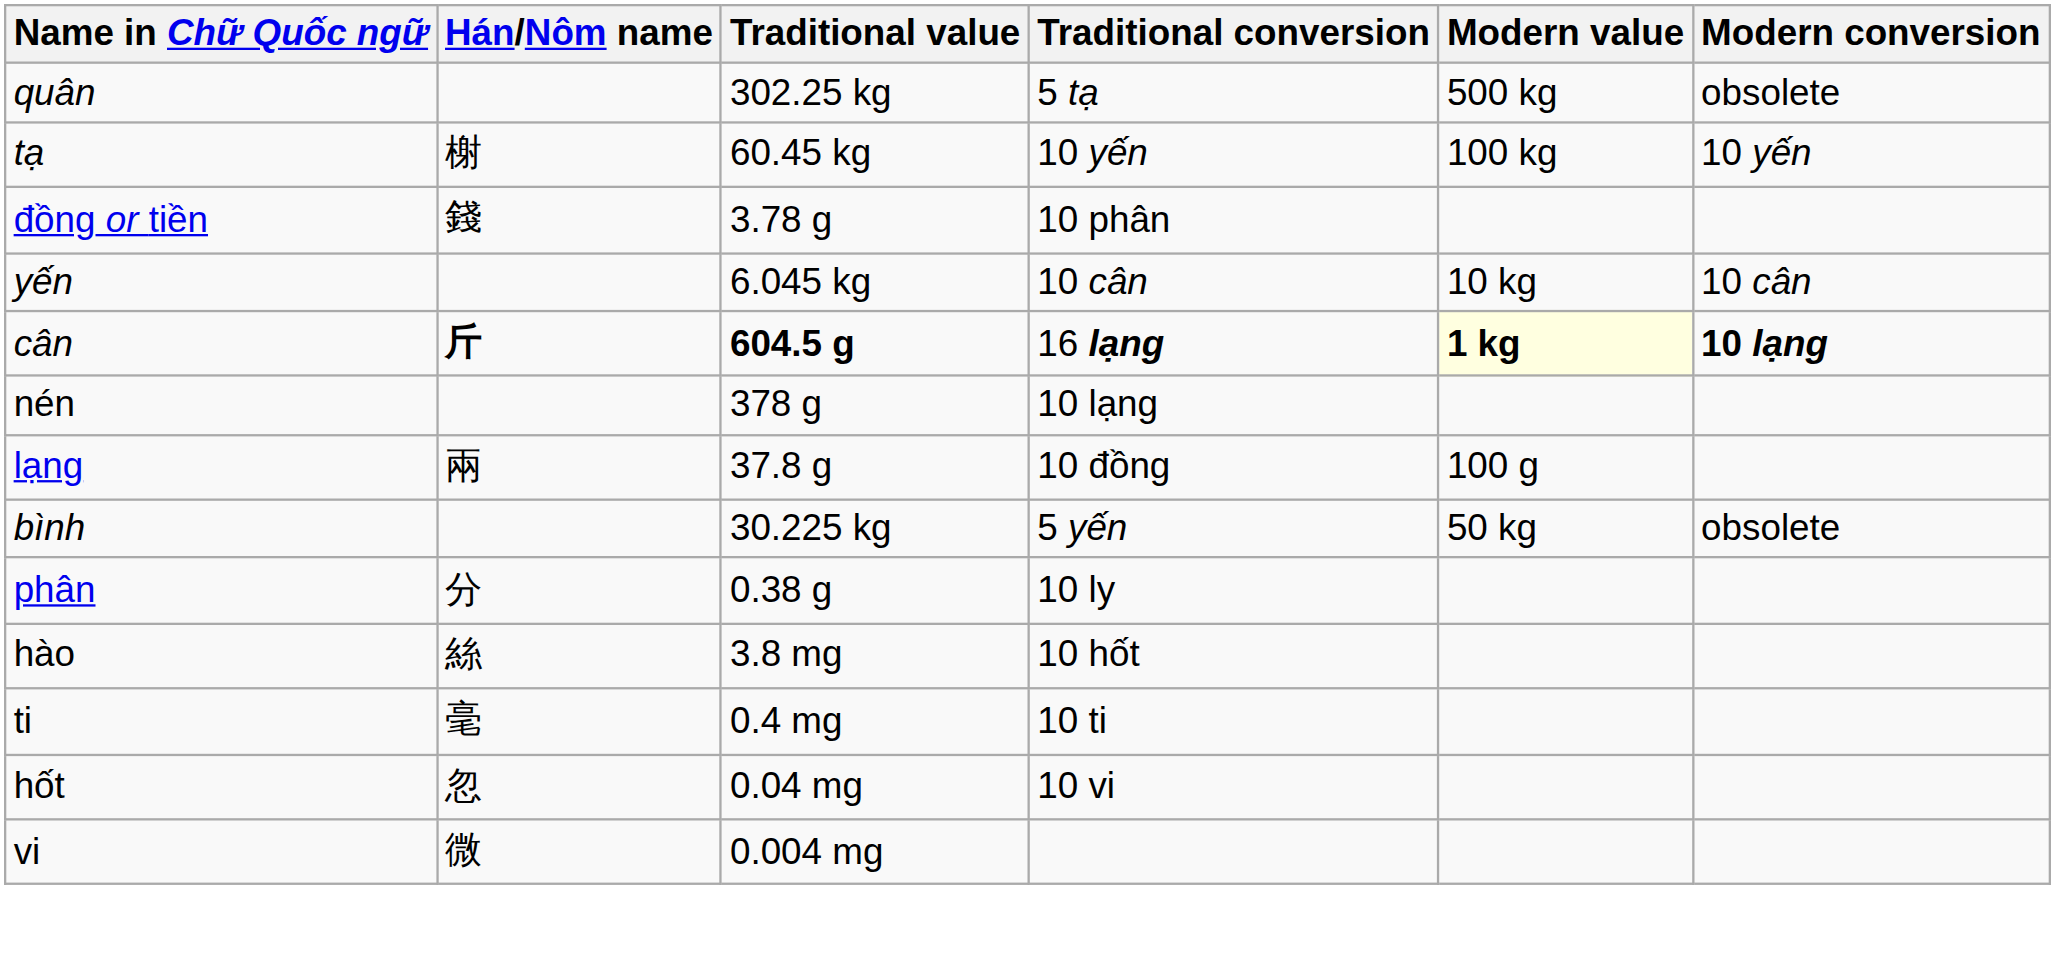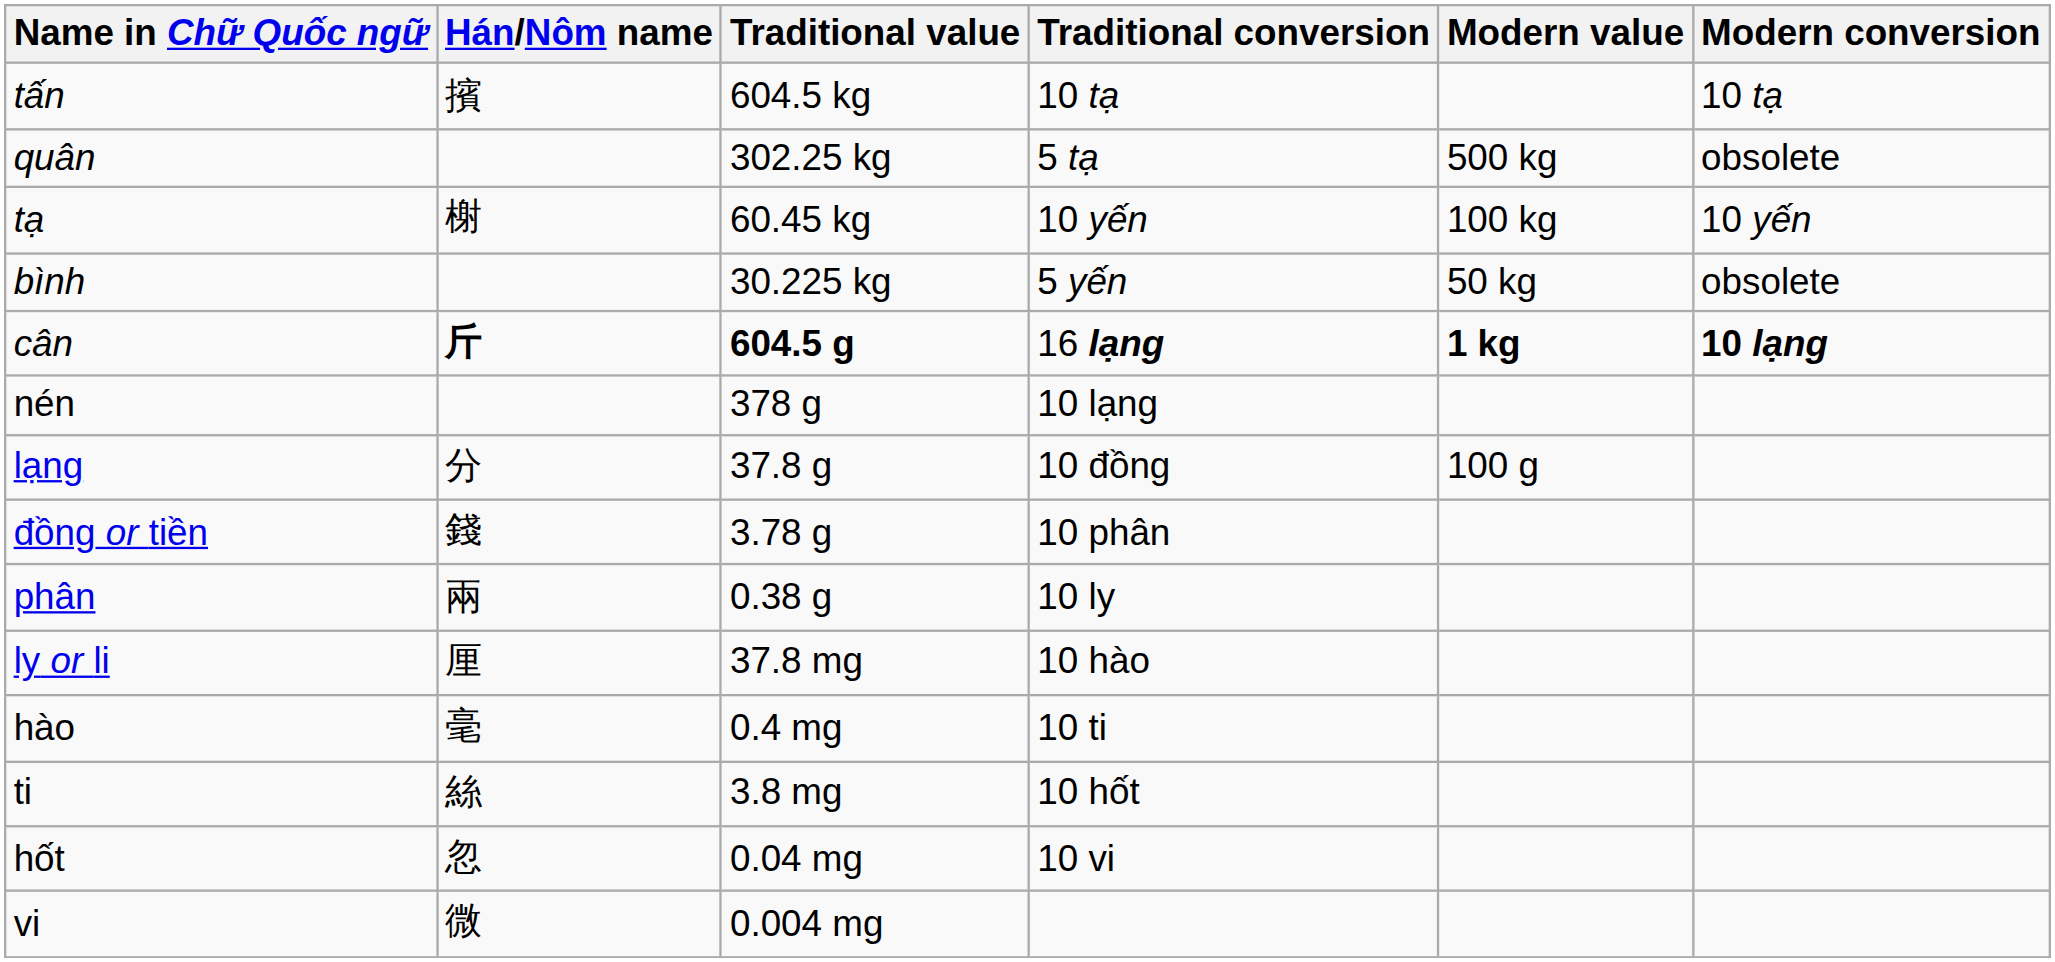+ row: tấn | 擯 | 604.5 kg | 10 tạ | 10 tạ
rows swapped: bình <-> đồng or tiền
- row: yến | 6.045 kg | 10 cân | 10 kg | 10 cân
cân | Modern value: lightyellow background -> no background
lạng | Hán/Nôm name: 兩 -> 分
phân | Hán/Nôm name: 分 -> 兩
+ row: ly or li | 厘 | 37.8 mg | 10 hào
hào | Hán/Nôm name: 絲 -> 毫
hào | Traditional value: 3.8 mg -> 0.4 mg
hào | Traditional conversion: 10 hốt -> 10 ti
ti | Hán/Nôm name: 毫 -> 絲
ti | Traditional value: 0.4 mg -> 3.8 mg
ti | Traditional conversion: 10 ti -> 10 hốt
